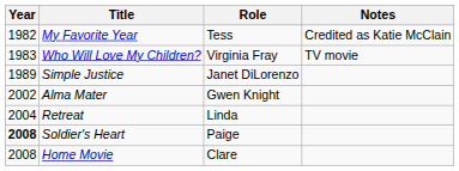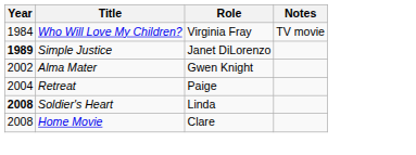- row: 1982 | My Favorite Year | Tess | Credited as Katie McClain
Who Will Love My Children? | Year: 1983 -> 1984
Simple Justice | Year: normal -> bold
Retreat | Role: Linda -> Paige
Soldier's Heart | Role: Paige -> Linda
